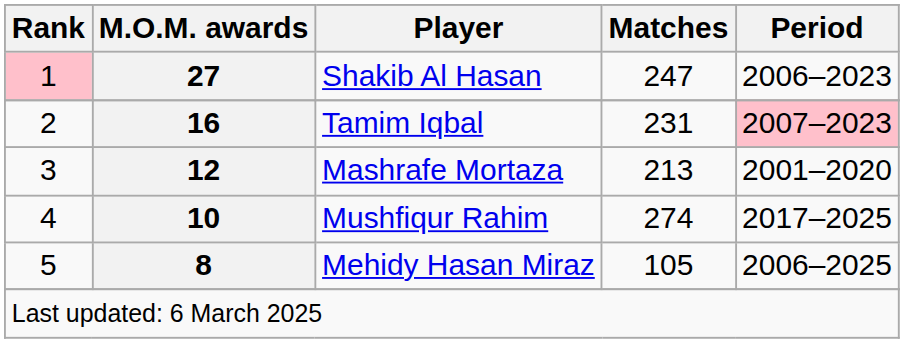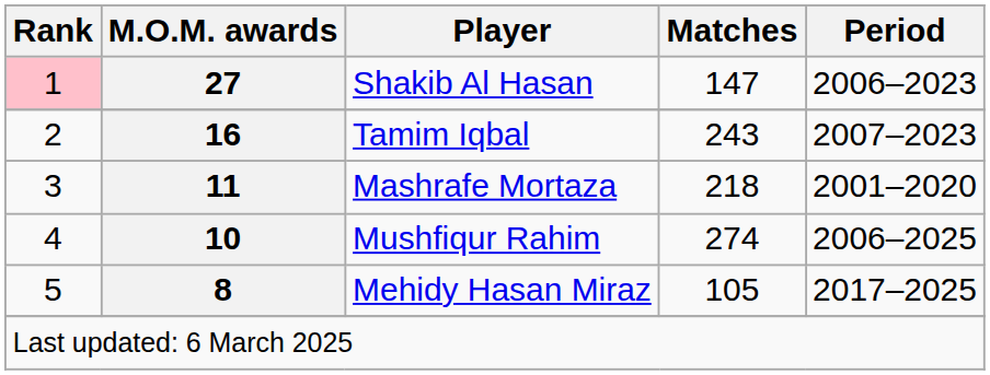Shakib Al Hasan | Matches: 247 -> 147
Tamim Iqbal | Matches: 231 -> 243
Tamim Iqbal | Period: pink background -> no background
Mashrafe Mortaza | M.O.M. awards: 12 -> 11
Mashrafe Mortaza | Matches: 213 -> 218
Mushfiqur Rahim | Period: 2017–2025 -> 2006–2025
Mehidy Hasan Miraz | Period: 2006–2025 -> 2017–2025
